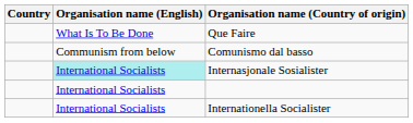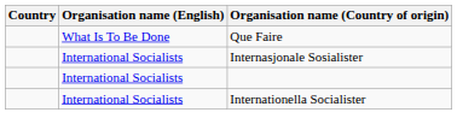- row: Communism from below | Comunismo dal basso
Internasjonale Sosialister | Organisation name (English): paleturquoise background -> no background
